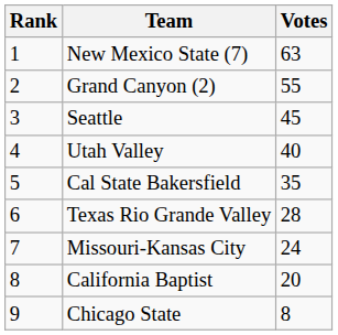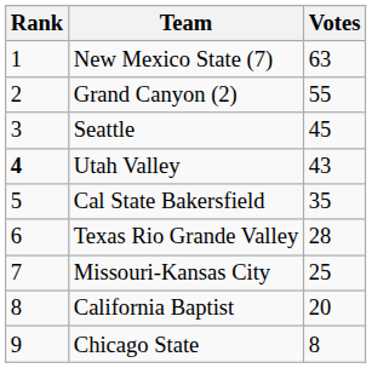Utah Valley | Rank: normal -> bold
Utah Valley | Votes: 40 -> 43
Missouri-Kansas City | Votes: 24 -> 25
